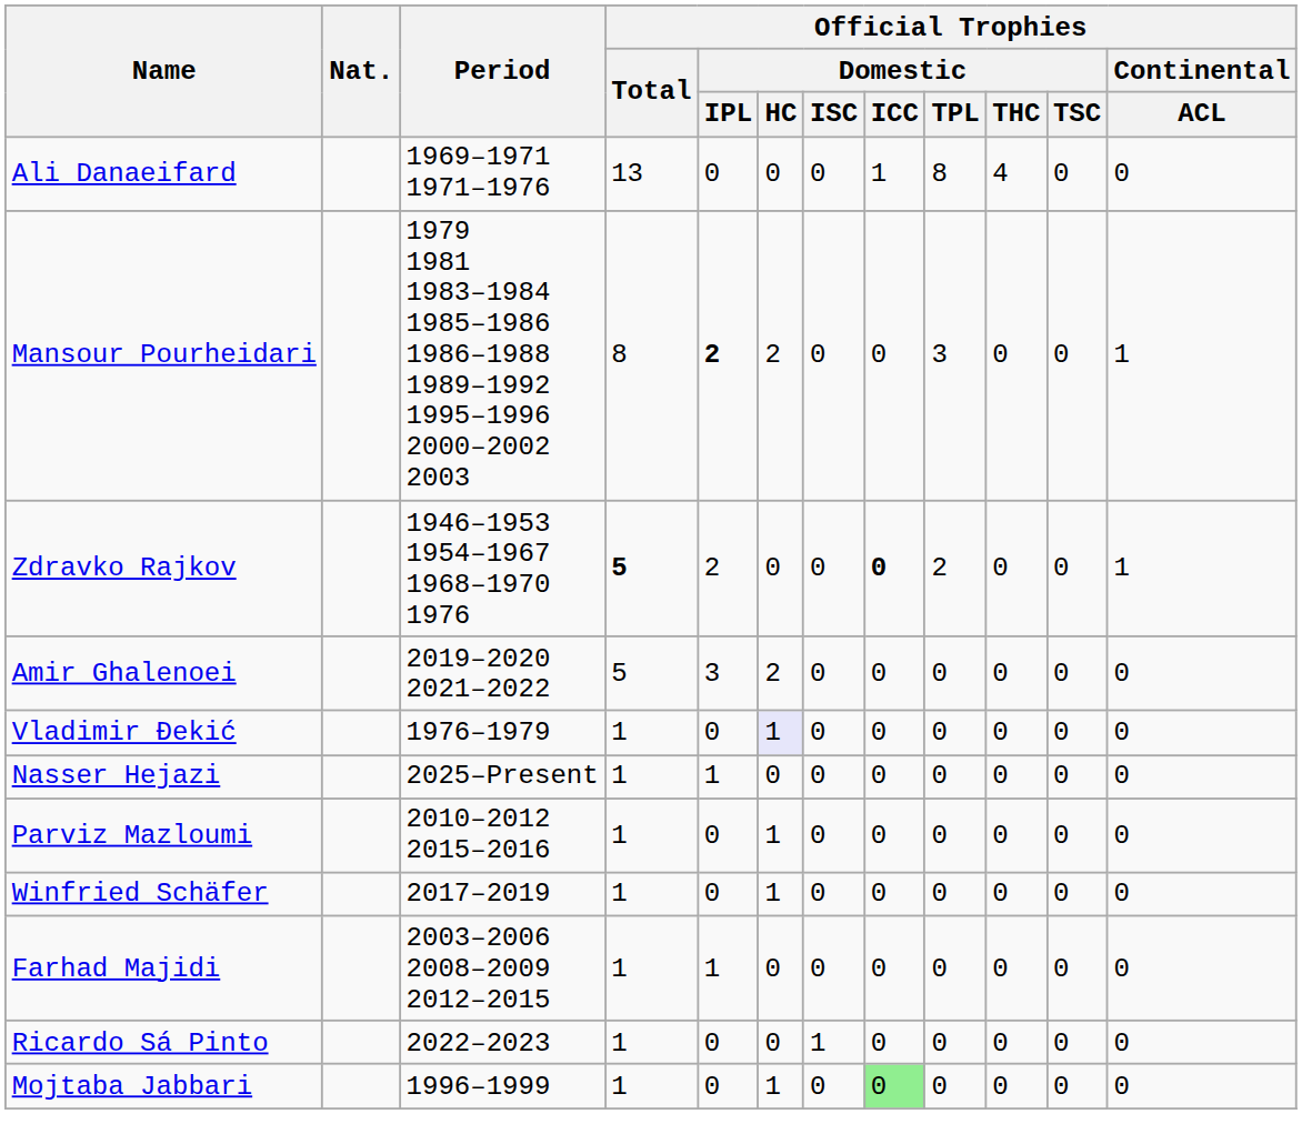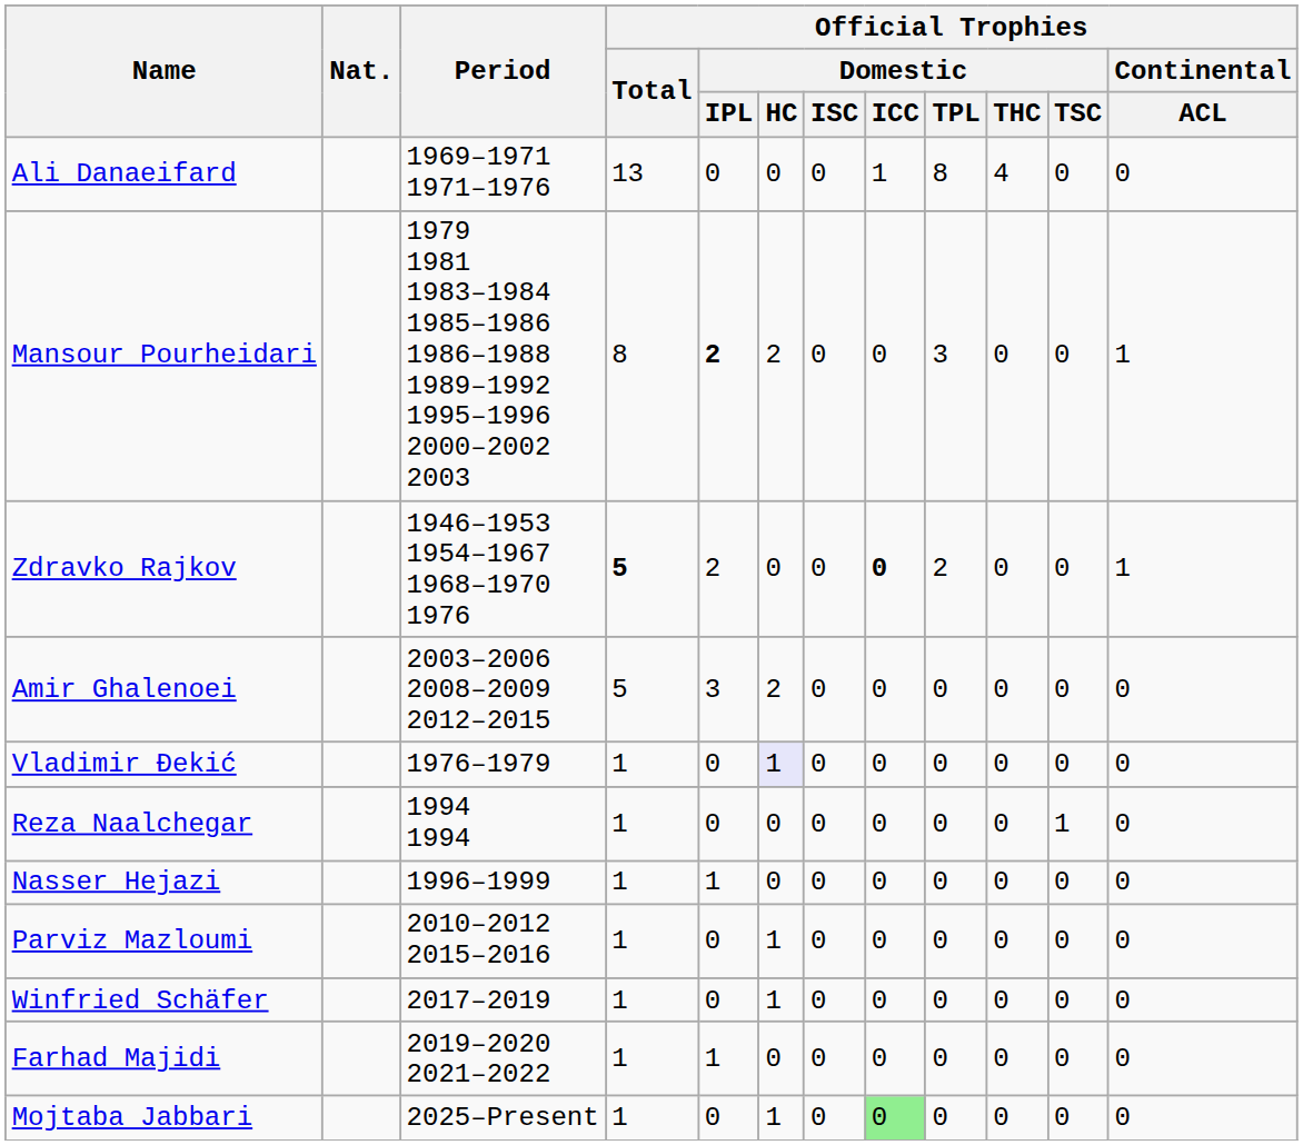Amir Ghalenoei | Period: 2019–2020 2021–2022 -> 2003–2006 2008–2009 2012–2015
+ row: Reza Naalchegar | 1994 1994 | 1 | 0 | 0 | 0 | 0 | 0 | 0 | 1 | 0
Nasser Hejazi | Period: 2025–Present -> 1996–1999
Farhad Majidi | Period: 2003–2006 2008–2009 2012–2015 -> 2019–2020 2021–2022
- row: Ricardo Sá Pinto | 2022–2023 | 1 | 0 | 0 | 1 | 0 | 0 | 0 | 0 | 0
Mojtaba Jabbari | Period: 1996–1999 -> 2025–Present
